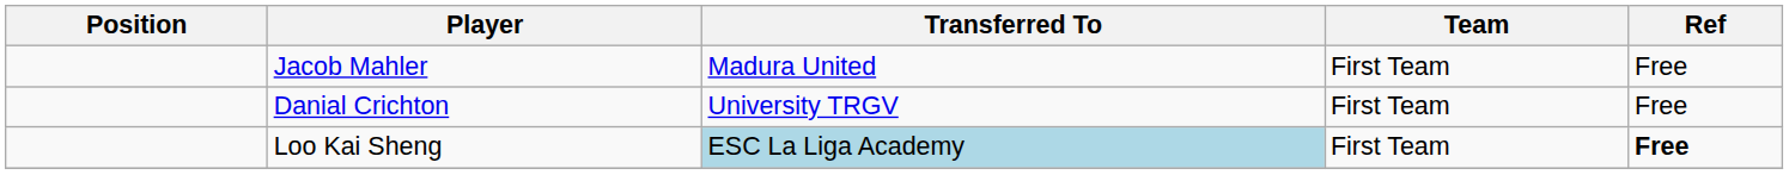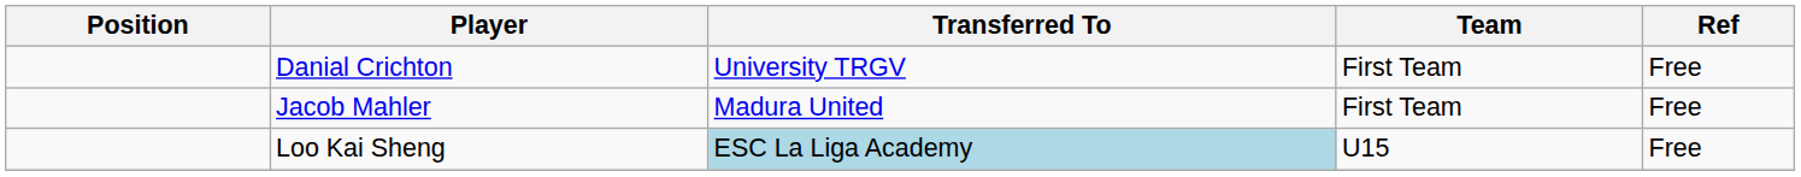rows swapped: Jacob Mahler <-> Danial Crichton
Loo Kai Sheng | Team: First Team -> U15
Loo Kai Sheng | Ref: bold -> normal
